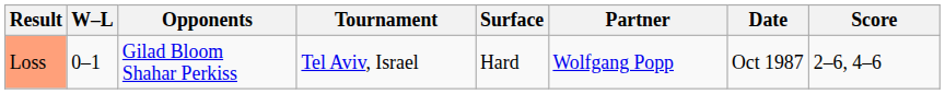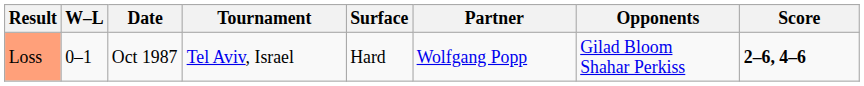columns swapped: Date <-> Opponents
Loss | Score: normal -> bold
